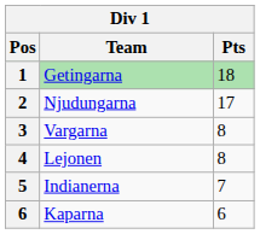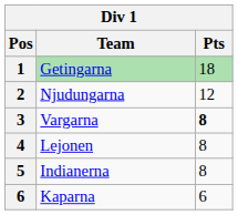Njudungarna | Pts: 17 -> 12
Vargarna | Pts: normal -> bold
Indianerna | Pts: 7 -> 8
